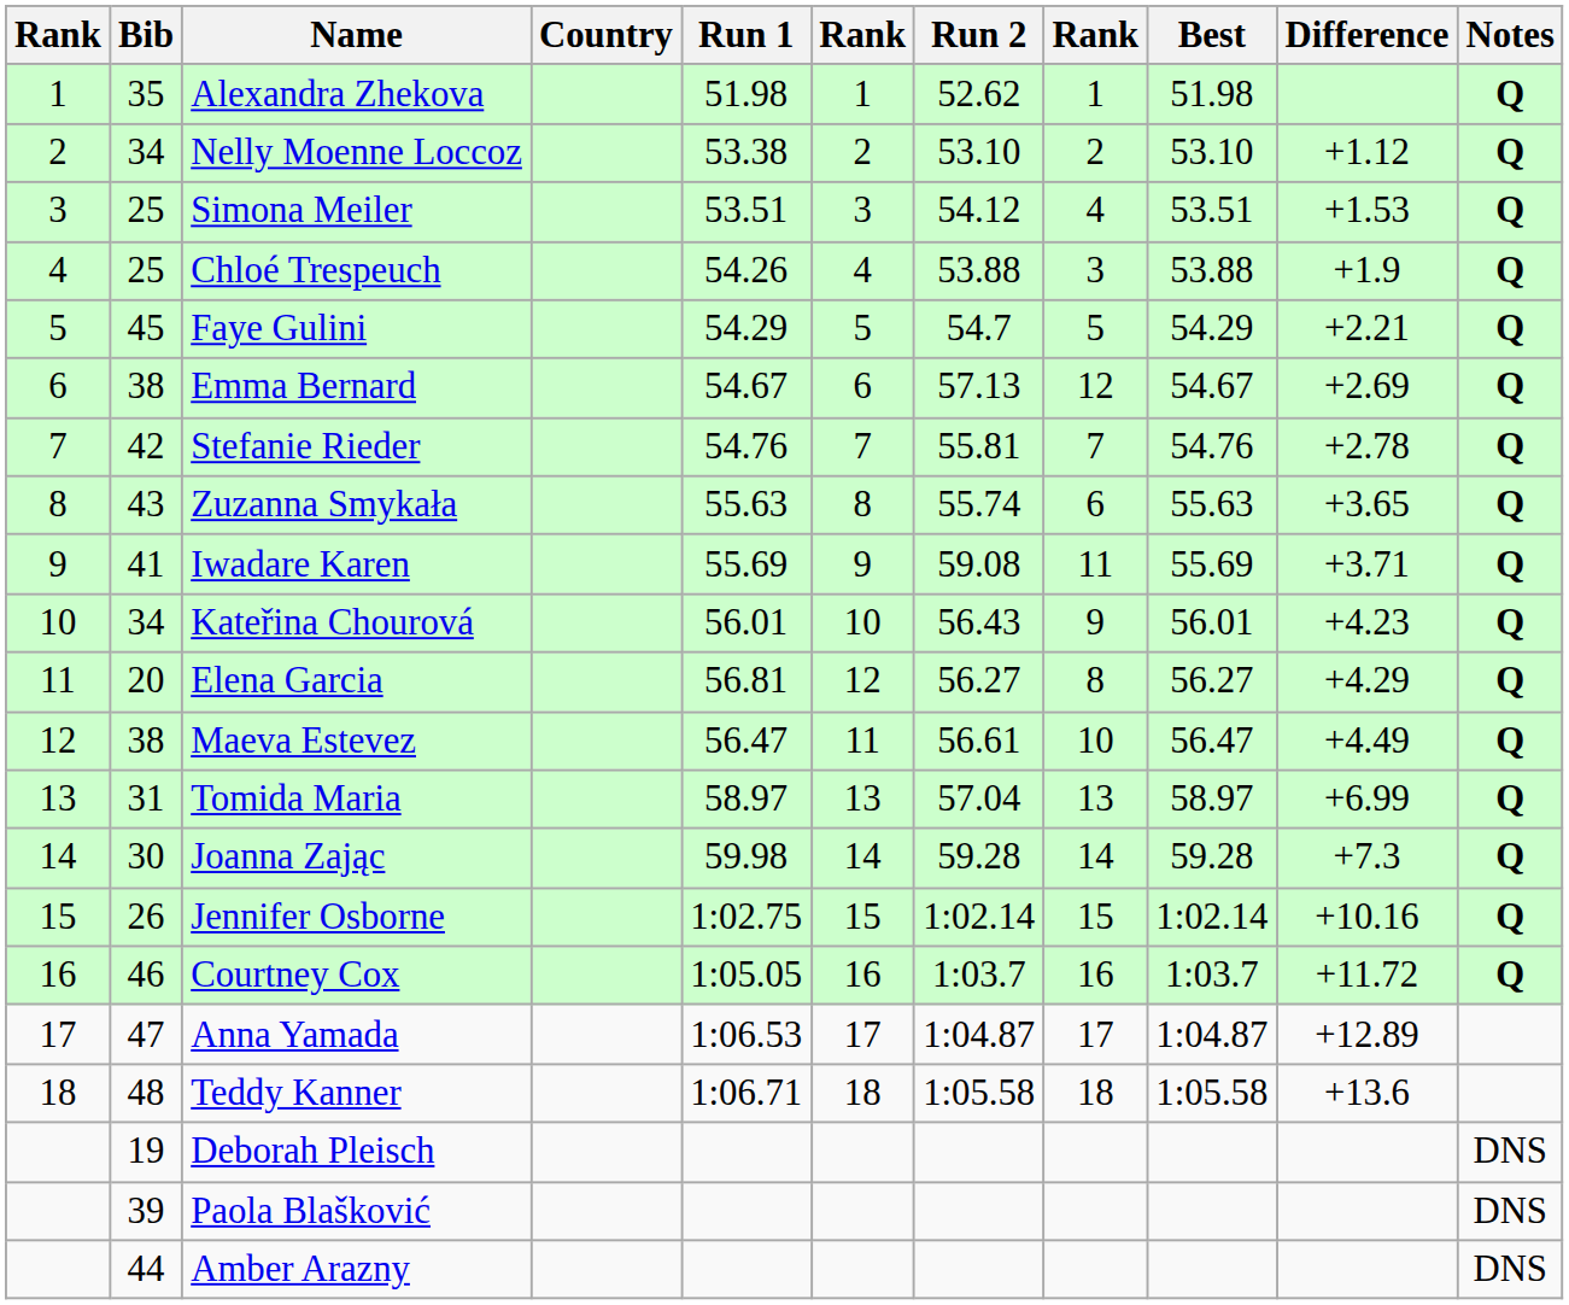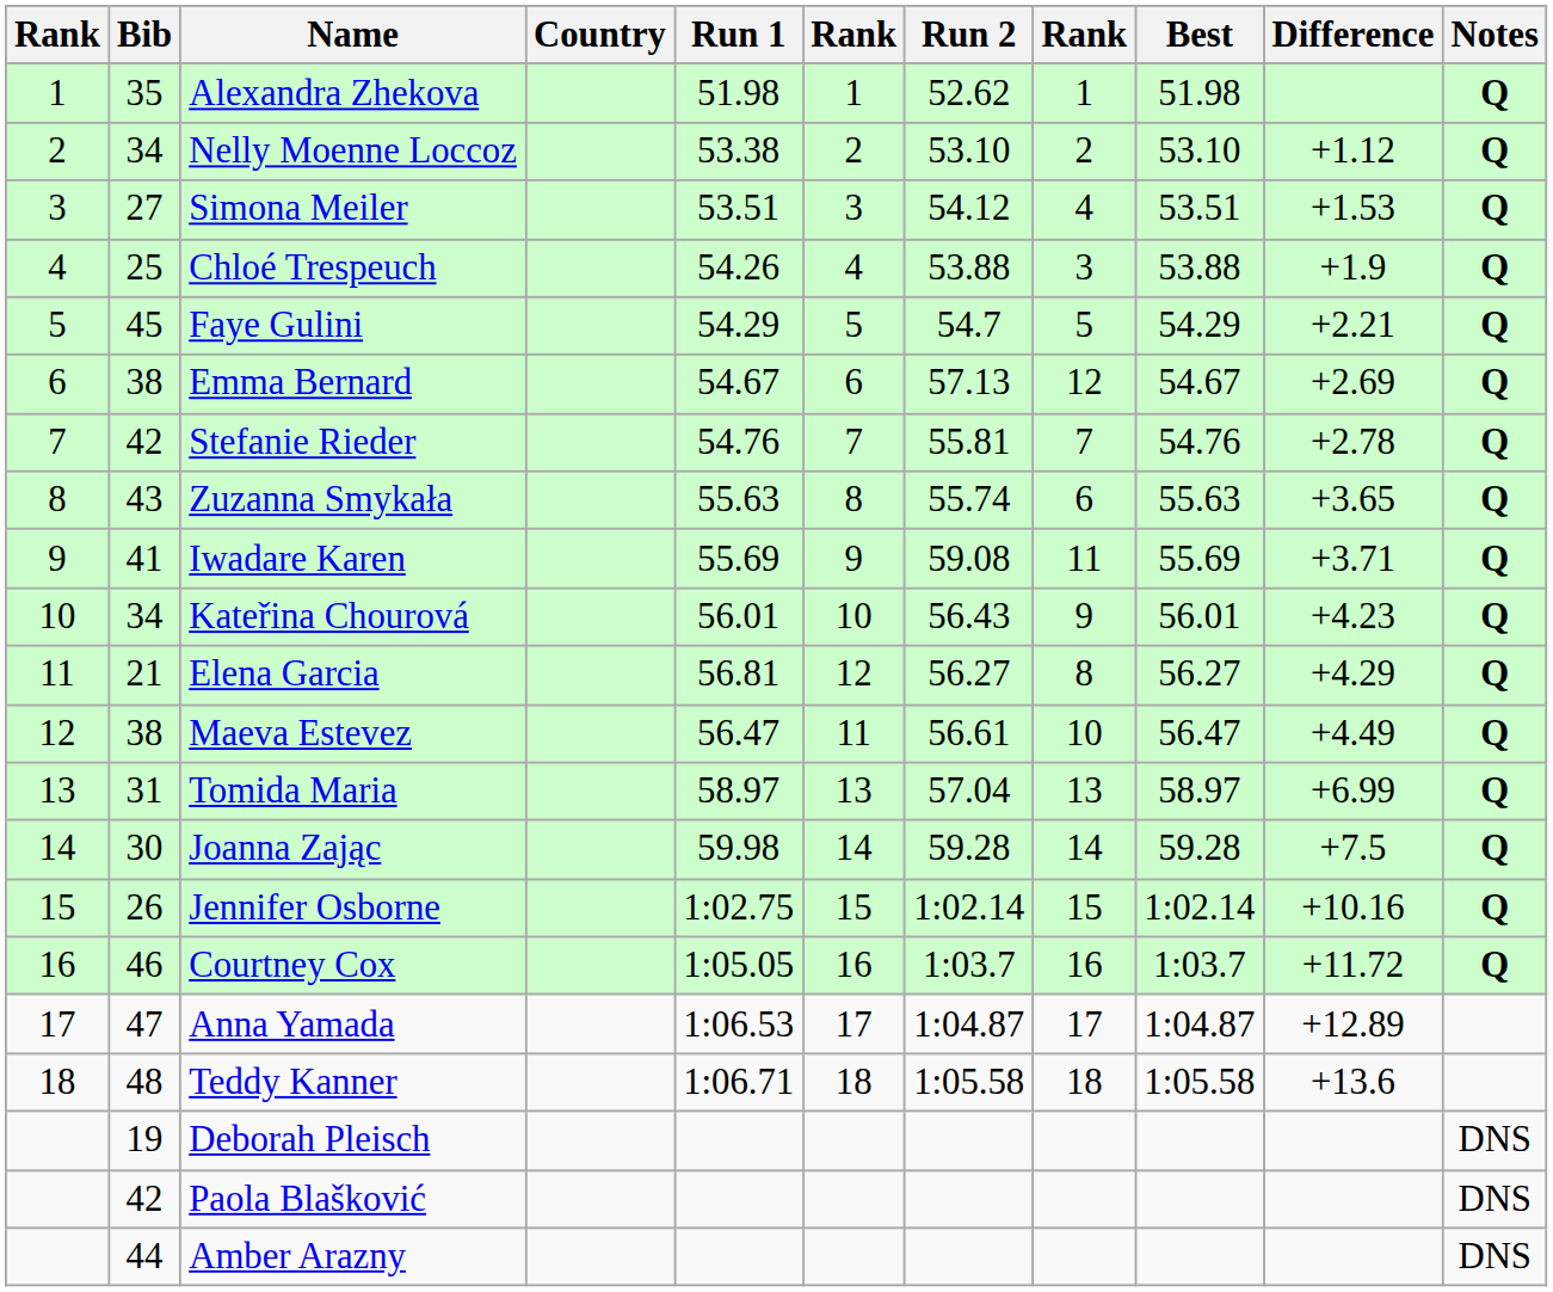Simona Meiler | Bib: 25 -> 27
Elena Garcia | Bib: 20 -> 21
Joanna Zając | Difference: +7.3 -> +7.5
Paola Blašković | Bib: 39 -> 42
